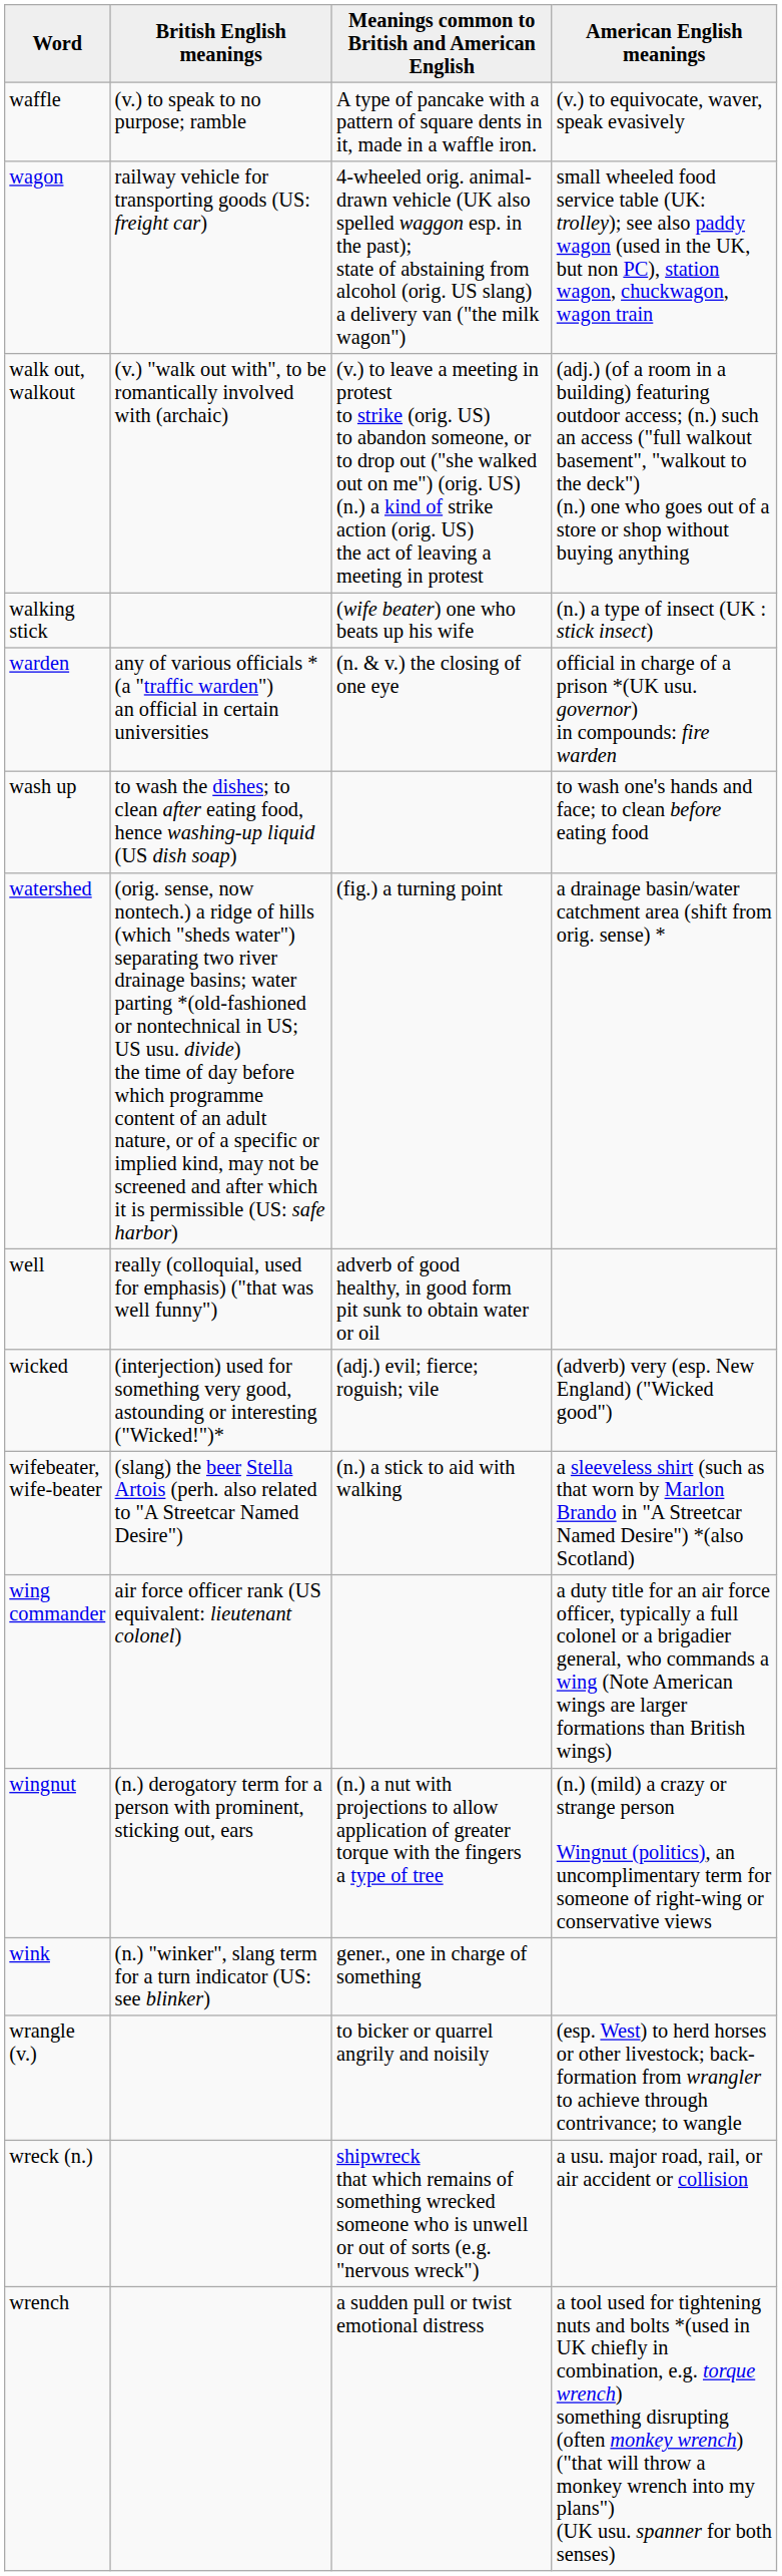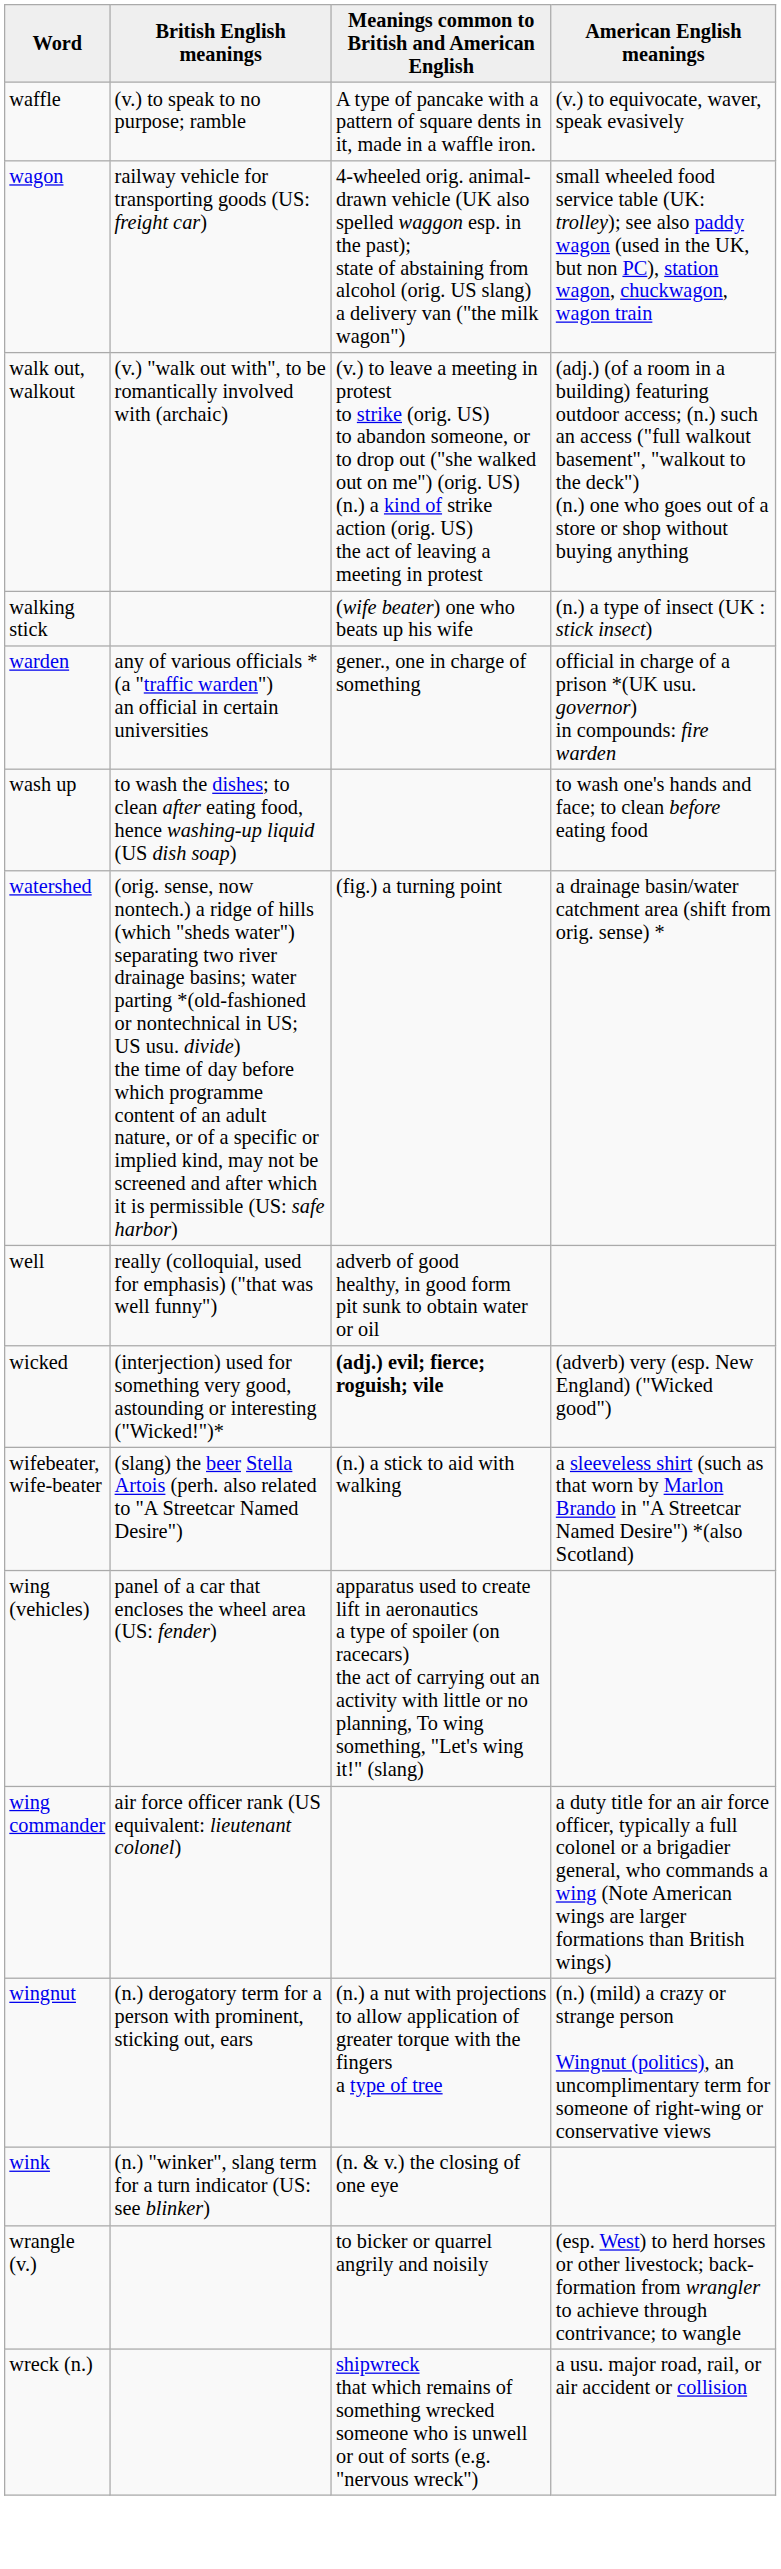warden | Meanings common to British and American English: (n. & v.) the closing of one eye -> gener., one in charge of something
wicked | Meanings common to British and American English: normal -> bold
+ row: wing (vehicles) | panel of a car that encloses the wheel area (US: fender) | apparatus used to create lift in aeronautics a type of spoiler (on racecars) the act of carrying out an activity with little or no planning, To wing something, "Let's wing it!" (slang)
wink | Meanings common to British and American English: gener., one in charge of something -> (n. & v.) the closing of one eye
- row: wrench | a sudden pull or twist emotional distress | a tool used for tightening nuts and bolts *(used in UK chiefly in combination, e.g. torque wrench) something disrupting (often monkey wrench) ("that will throw a monkey wrench into my plans") (UK usu. spanner for both senses)
